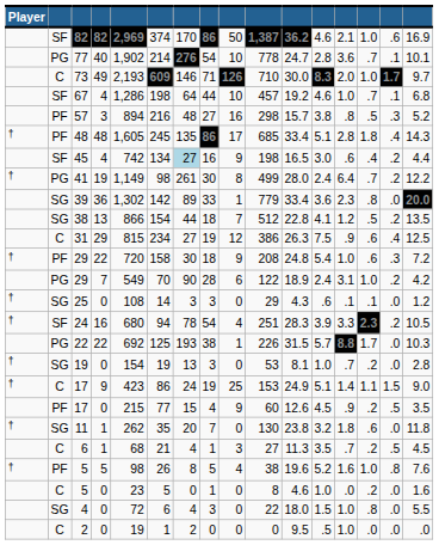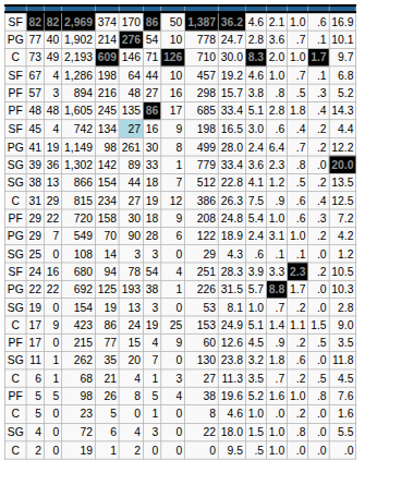- column: Player | † | † | † | † | † | † | † | † | †
